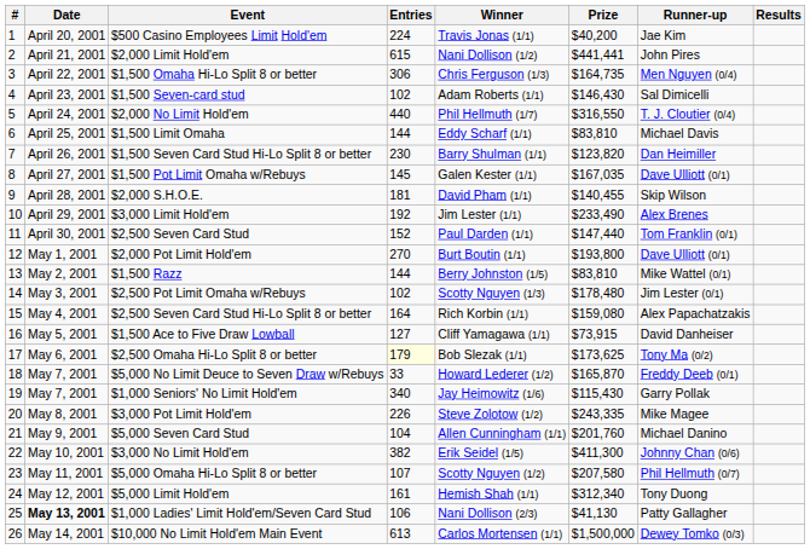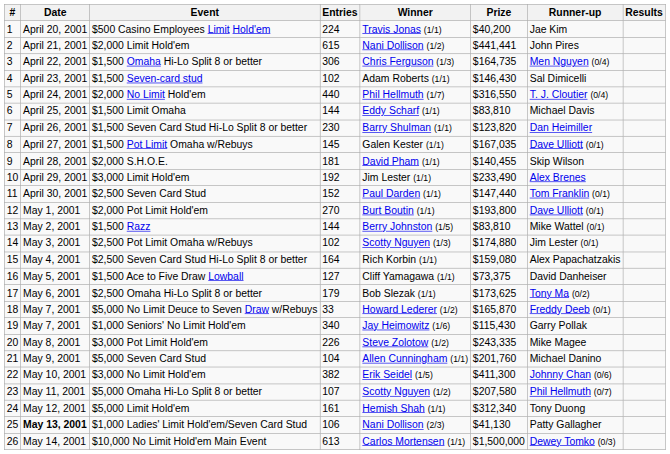$2,500 Pot Limit Omaha w/Rebuys | Prize: $178,480 -> $174,880
$1,500 Ace to Five Draw Lowball | Prize: $73,915 -> $73,375
$2,500 Omaha Hi-Lo Split 8 or better | Entries: lightyellow background -> no background
